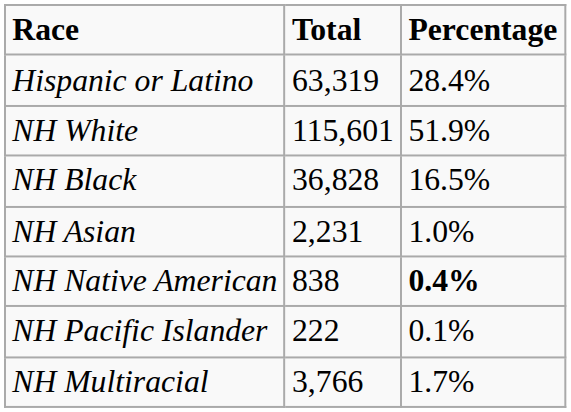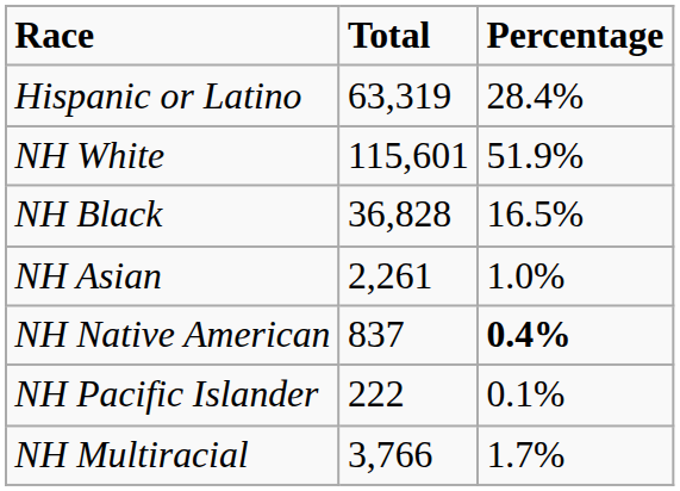NH Asian | Total: 2,231 -> 2,261
NH Native American | Total: 838 -> 837
